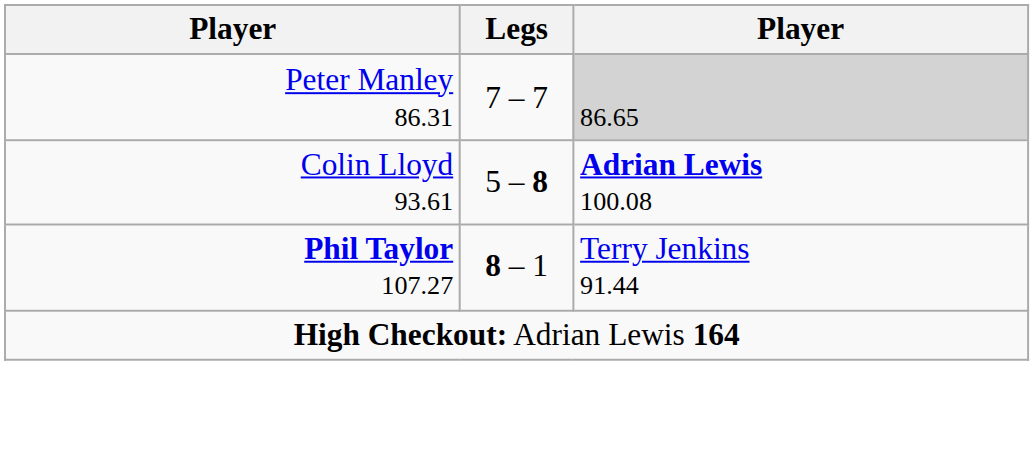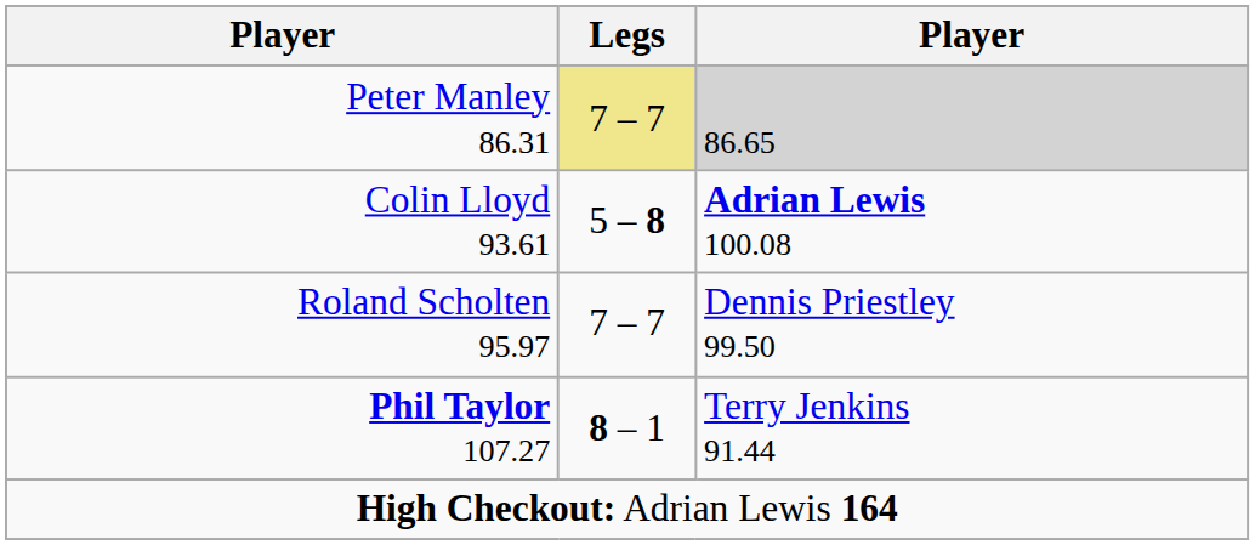Peter Manley 86.31 | Legs: no background -> khaki background
+ row: Roland Scholten 95.97 | 7 – 7 | Dennis Priestley 99.50
